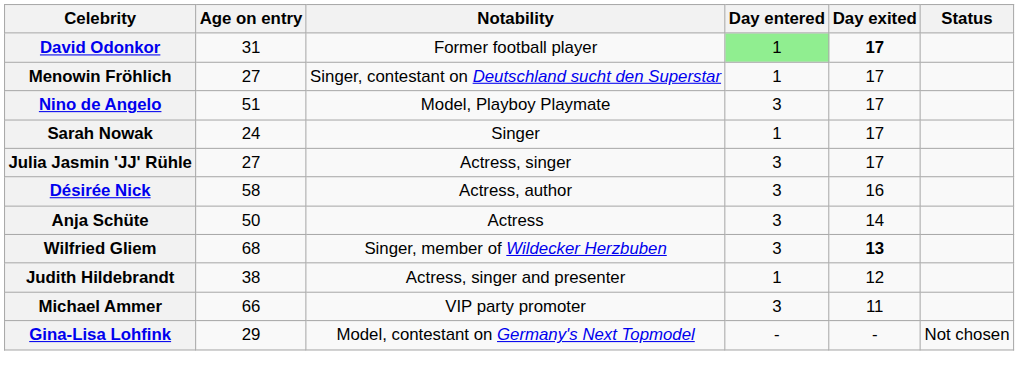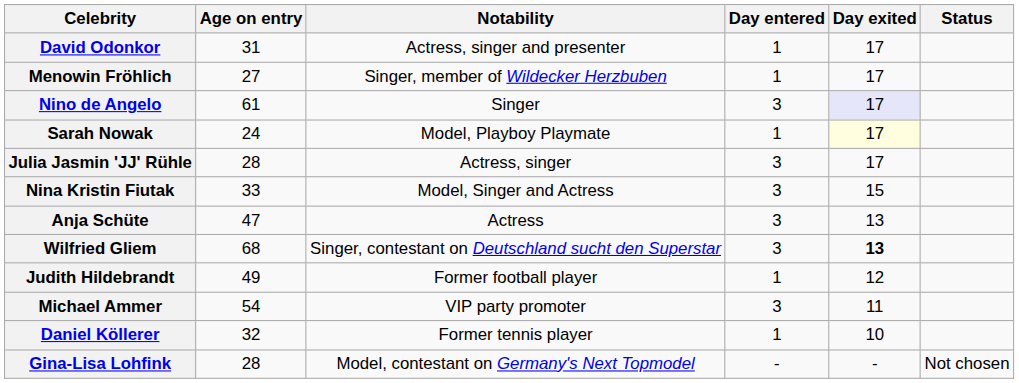David Odonkor | Notability: Former football player -> Actress, singer and presenter
David Odonkor | Day entered: lightgreen background -> no background
David Odonkor | Day exited: bold -> normal
Menowin Fröhlich | Notability: Singer, contestant on Deutschland sucht den Superstar -> Singer, member of Wildecker Herzbuben
Nino de Angelo | Age on entry: 51 -> 61
Nino de Angelo | Notability: Model, Playboy Playmate -> Singer
Nino de Angelo | Day exited: no background -> lavender background
Sarah Nowak | Notability: Singer -> Model, Playboy Playmate
Sarah Nowak | Day exited: no background -> lightyellow background
Julia Jasmin 'JJ' Rühle | Age on entry: 27 -> 28
- row: Désirée Nick | 58 | Actress, author | 3 | 16
+ row: Nina Kristin Fiutak | 33 | Model, Singer and Actress | 3 | 15
Anja Schüte | Age on entry: 50 -> 47
Anja Schüte | Day exited: 14 -> 13
Wilfried Gliem | Notability: Singer, member of Wildecker Herzbuben -> Singer, contestant on Deutschland sucht den Superstar
Judith Hildebrandt | Age on entry: 38 -> 49
Judith Hildebrandt | Notability: Actress, singer and presenter -> Former football player
Michael Ammer | Age on entry: 66 -> 54
+ row: Daniel Köllerer | 32 | Former tennis player | 1 | 10
Gina-Lisa Lohfink | Age on entry: 29 -> 28
